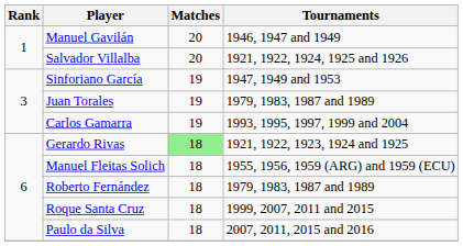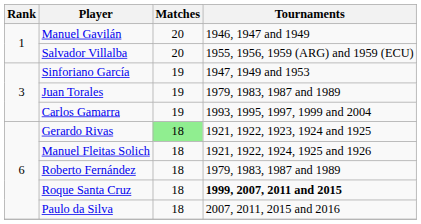Salvador Villalba | Tournaments: 1921, 1922, 1924, 1925 and 1926 -> 1955, 1956, 1959 (ARG) and 1959 (ECU)
Manuel Fleitas Solich | Tournaments: 1955, 1956, 1959 (ARG) and 1959 (ECU) -> 1921, 1922, 1924, 1925 and 1926
Roque Santa Cruz | Tournaments: normal -> bold
